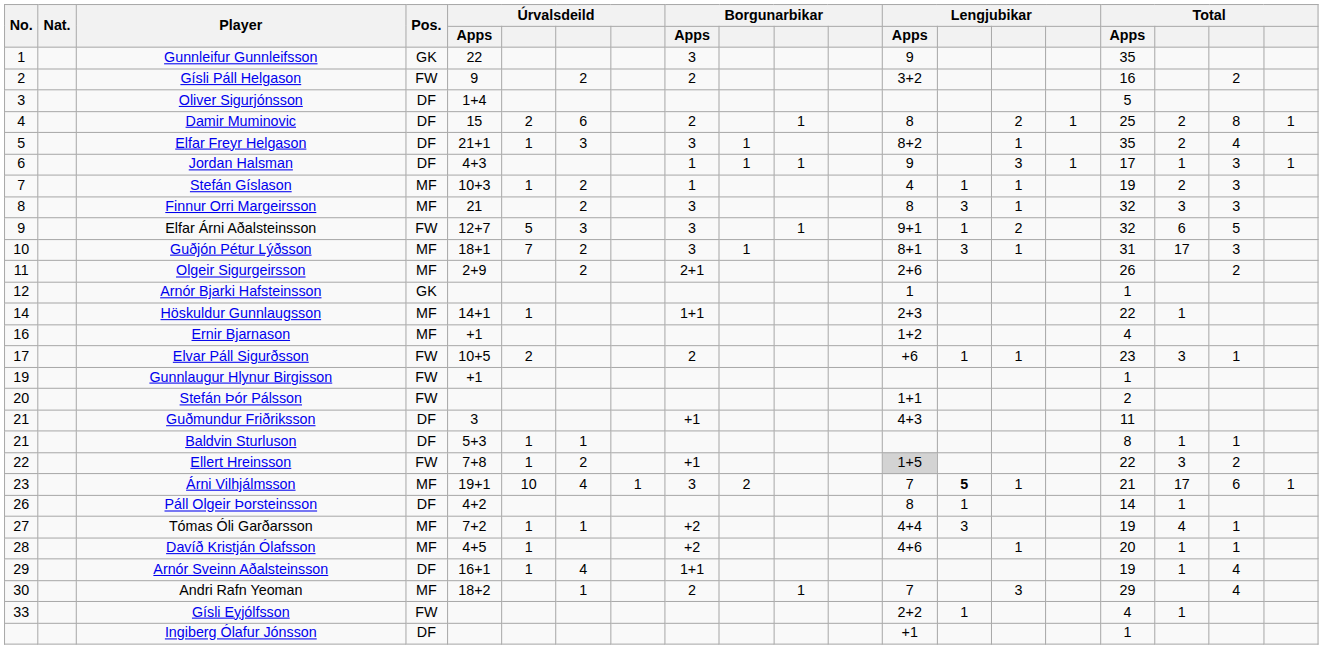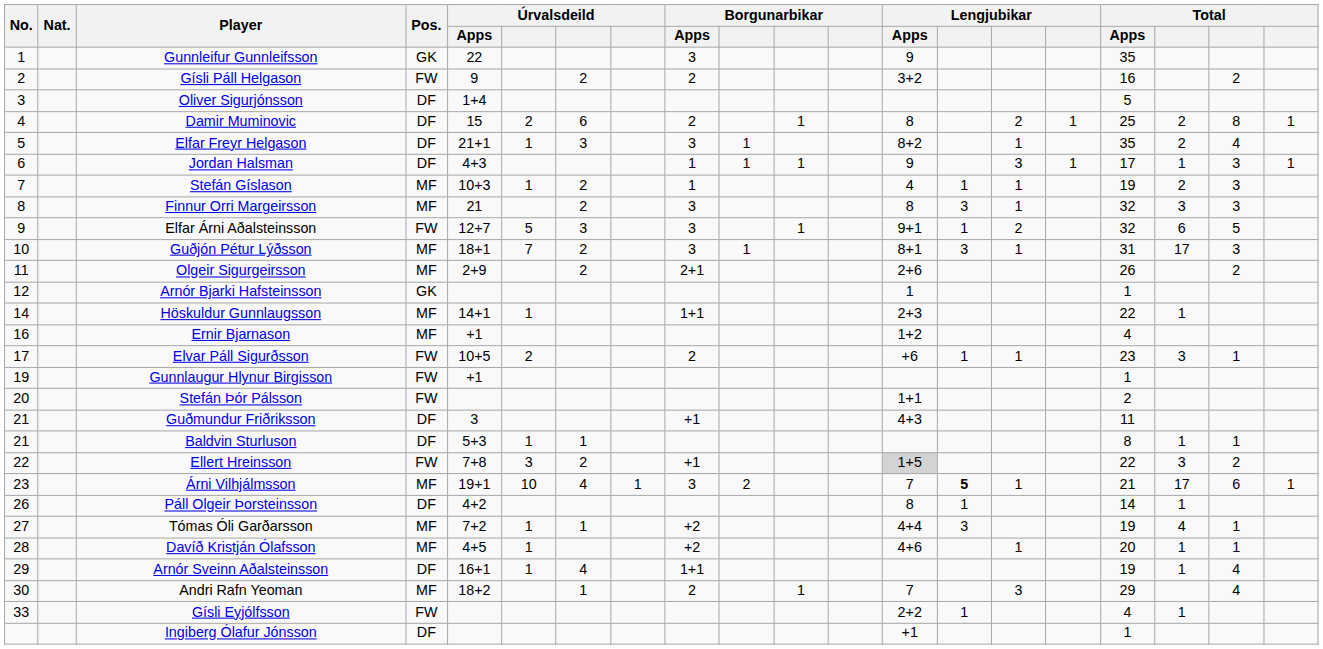Ellert Hreinsson | column 6: 1 -> 3
